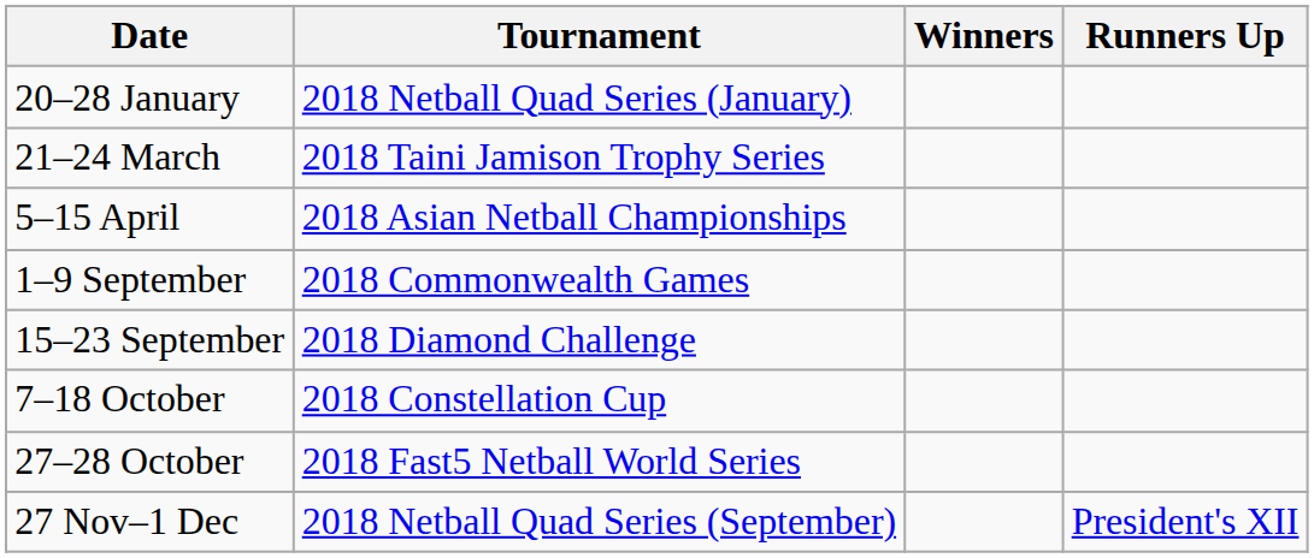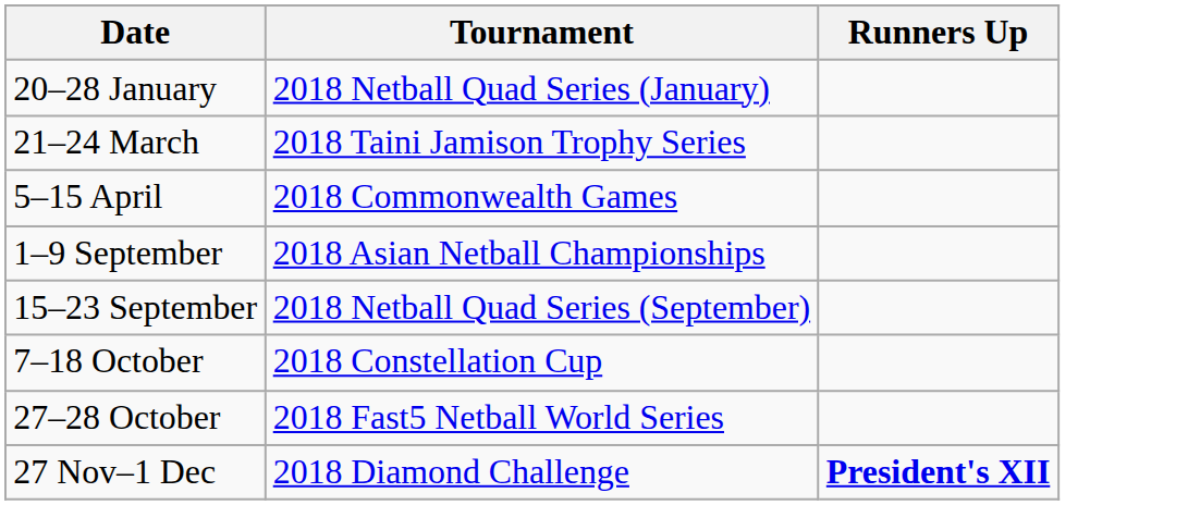- column: Winners
5–15 April | Tournament: 2018 Asian Netball Championships -> 2018 Commonwealth Games
1–9 September | Tournament: 2018 Commonwealth Games -> 2018 Asian Netball Championships
15–23 September | Tournament: 2018 Diamond Challenge -> 2018 Netball Quad Series (September)
27 Nov–1 Dec | Tournament: 2018 Netball Quad Series (September) -> 2018 Diamond Challenge
27 Nov–1 Dec | Runners Up: normal -> bold
